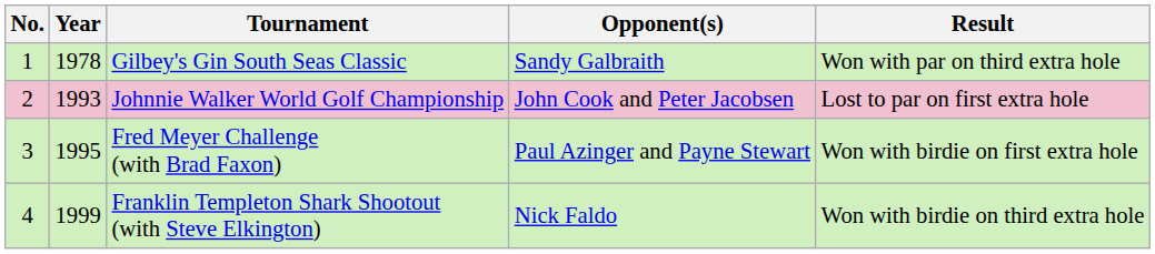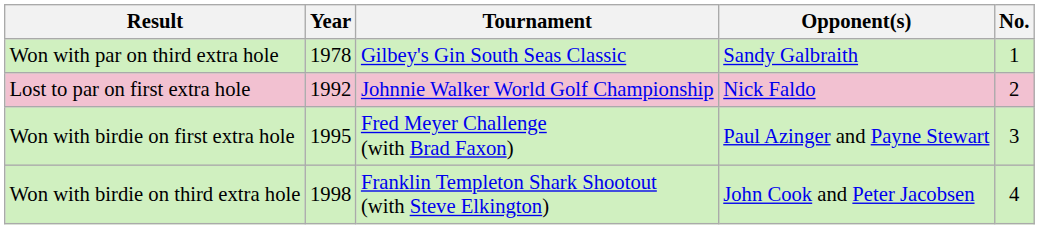columns swapped: No. <-> Result
Johnnie Walker World Golf Championship | Year: 1993 -> 1992
Johnnie Walker World Golf Championship | Opponent(s): John Cook and Peter Jacobsen -> Nick Faldo
Franklin Templeton Shark Shootout (with Steve Elkington) | Year: 1999 -> 1998
Franklin Templeton Shark Shootout (with Steve Elkington) | Opponent(s): Nick Faldo -> John Cook and Peter Jacobsen
